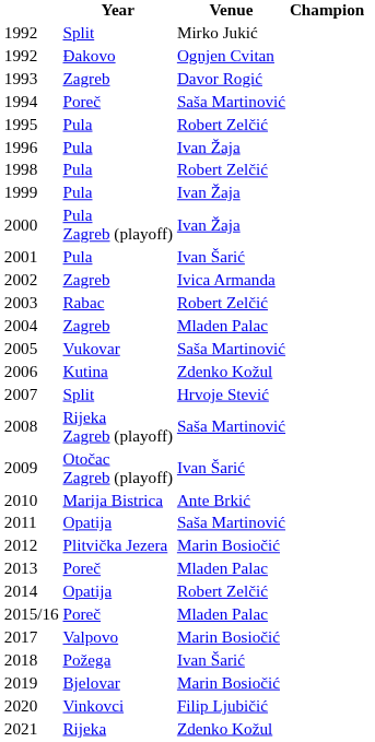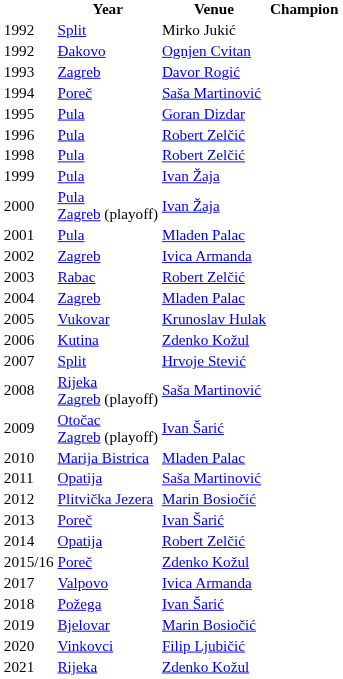1995 | Venue: Robert Zelčić -> Goran Dizdar
1996 | Venue: Ivan Žaja -> Robert Zelčić
2001 | Venue: Ivan Šarić -> Mladen Palac
2005 | Venue: Saša Martinović -> Krunoslav Hulak
2010 | Venue: Ante Brkić -> Mladen Palac
2013 | Venue: Mladen Palac -> Ivan Šarić
2015/16 | Venue: Mladen Palac -> Zdenko Kožul
2017 | Venue: Marin Bosiočić -> Ivica Armanda
